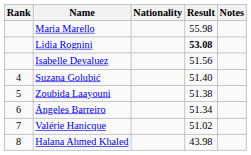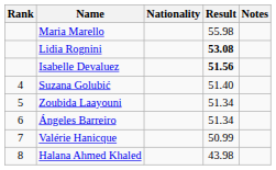Isabelle Devaluez | Result: normal -> bold
Zoubida Laayouni | Result: 51.38 -> 51.34
Valérie Hanicque | Result: 51.02 -> 50.99
